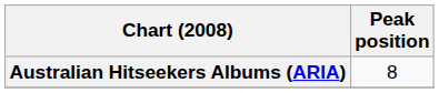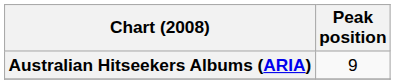Australian Hitseekers Albums (ARIA) | Peak position: 8 -> 9
